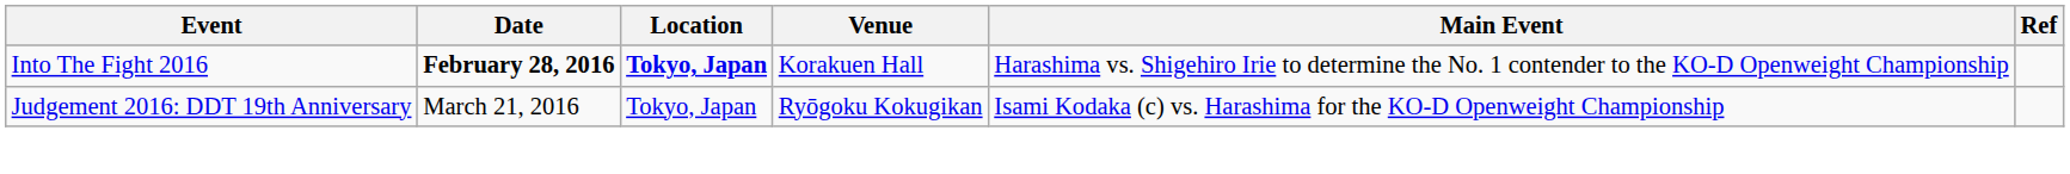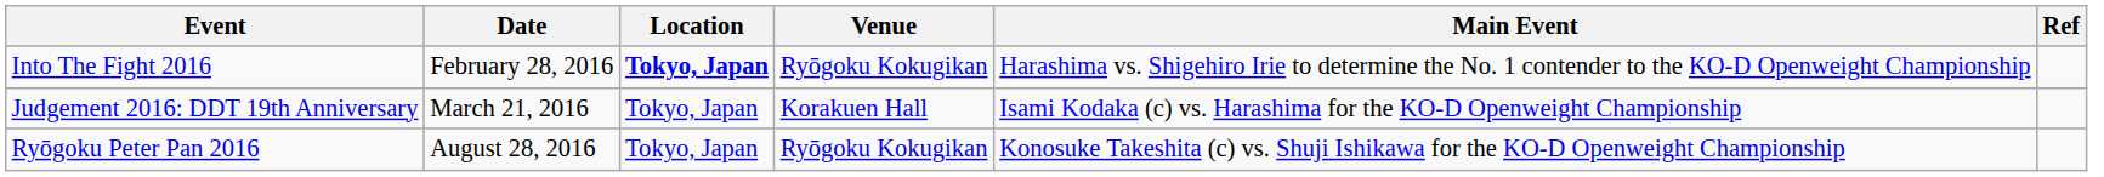Into The Fight 2016 | Date: bold -> normal
Into The Fight 2016 | Venue: Korakuen Hall -> Ryōgoku Kokugikan
Judgement 2016: DDT 19th Anniversary | Venue: Ryōgoku Kokugikan -> Korakuen Hall
+ row: Ryōgoku Peter Pan 2016 | August 28, 2016 | Tokyo, Japan | Ryōgoku Kokugikan | Konosuke Takeshita (c) vs. Shuji Ishikawa for the KO-D Openweight Championship
